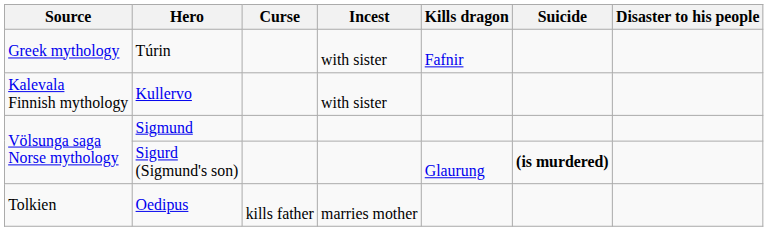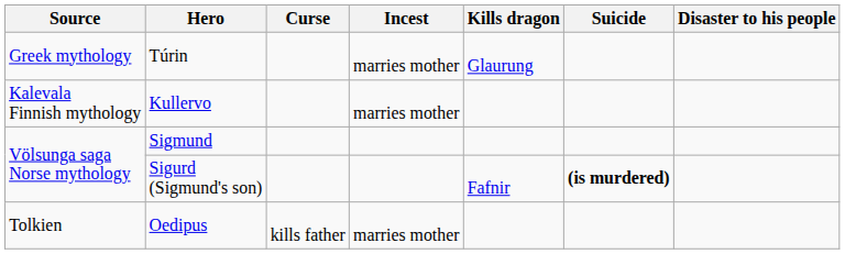Túrin | Incest: with sister -> marries mother
Túrin | Kills dragon: Fafnir -> Glaurung
Kullervo | Incest: with sister -> marries mother
Sigurd (Sigmund's son) | Kills dragon: Glaurung -> Fafnir
